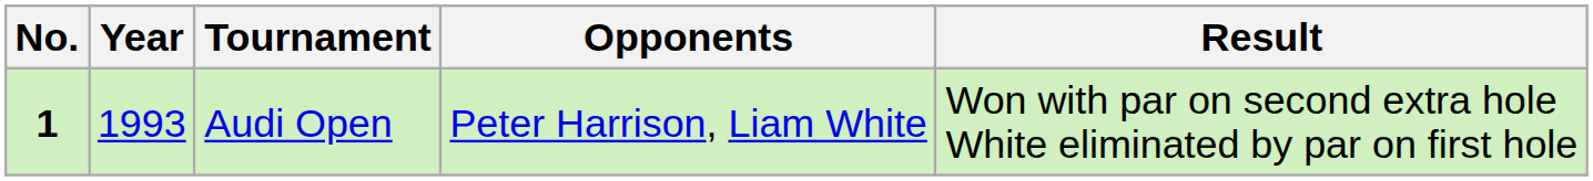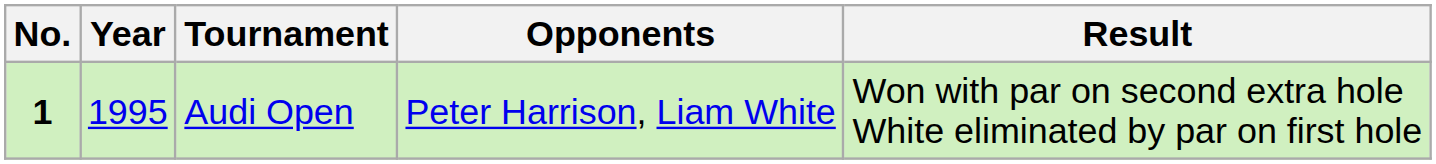Audi Open | Year: 1993 -> 1995
